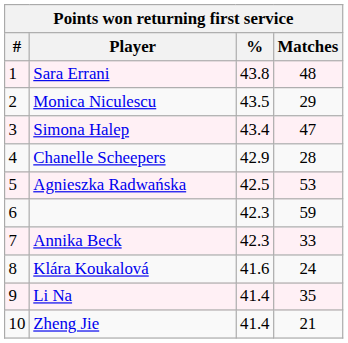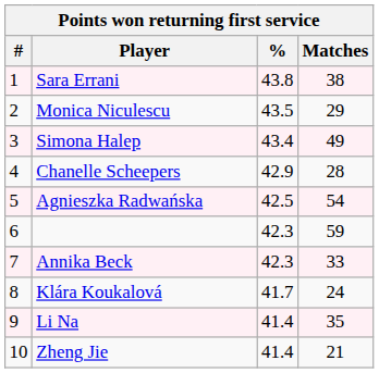Sara Errani | Matches: 48 -> 38
Simona Halep | Matches: 47 -> 49
Agnieszka Radwańska | Matches: 53 -> 54
Klára Koukalová | %: 41.6 -> 41.7
